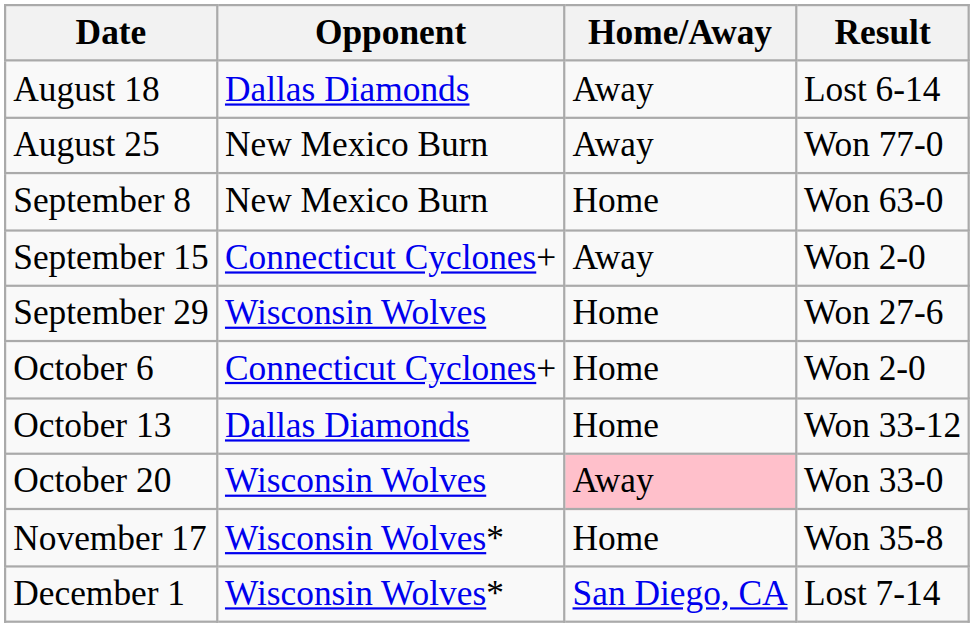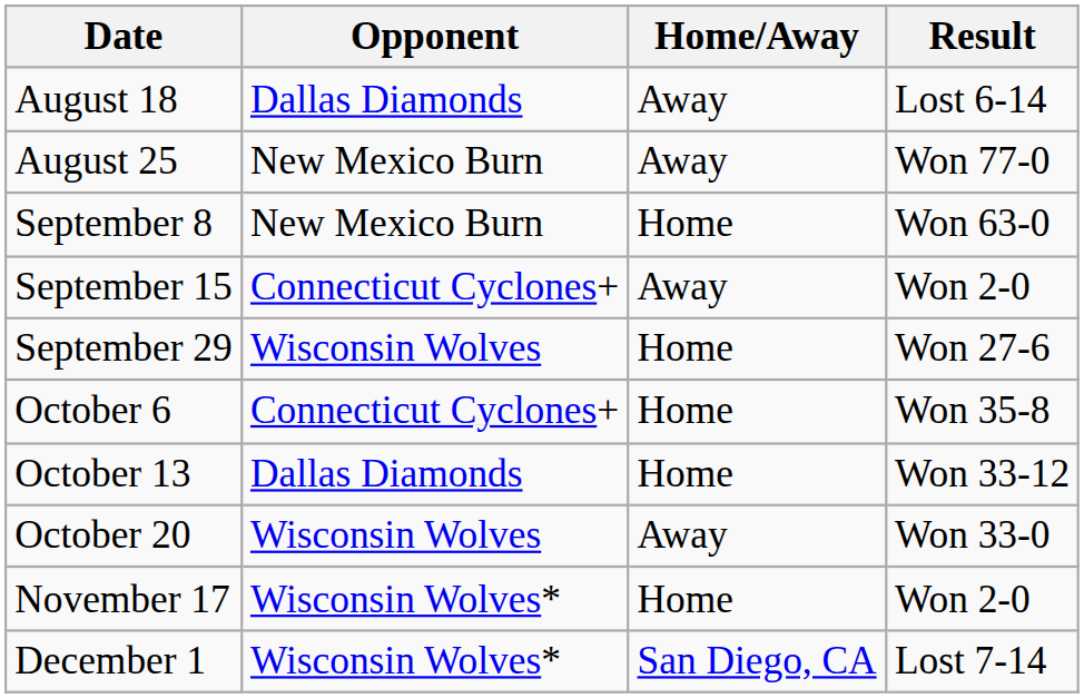October 6 | Result: Won 2-0 -> Won 35-8
October 20 | Home/Away: pink background -> no background
November 17 | Result: Won 35-8 -> Won 2-0
